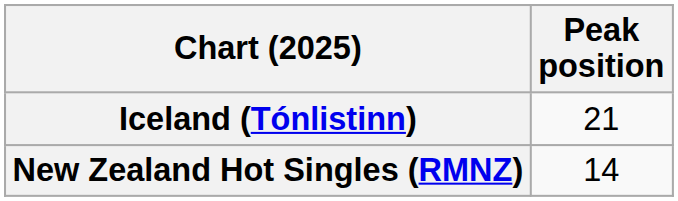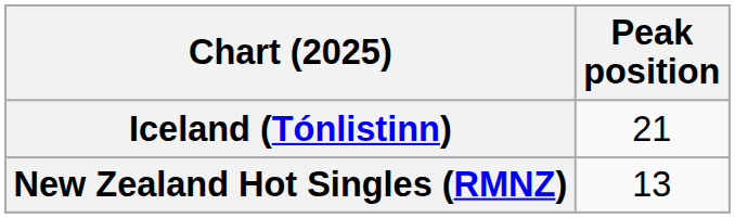New Zealand Hot Singles (RMNZ) | Peak position: 14 -> 13
